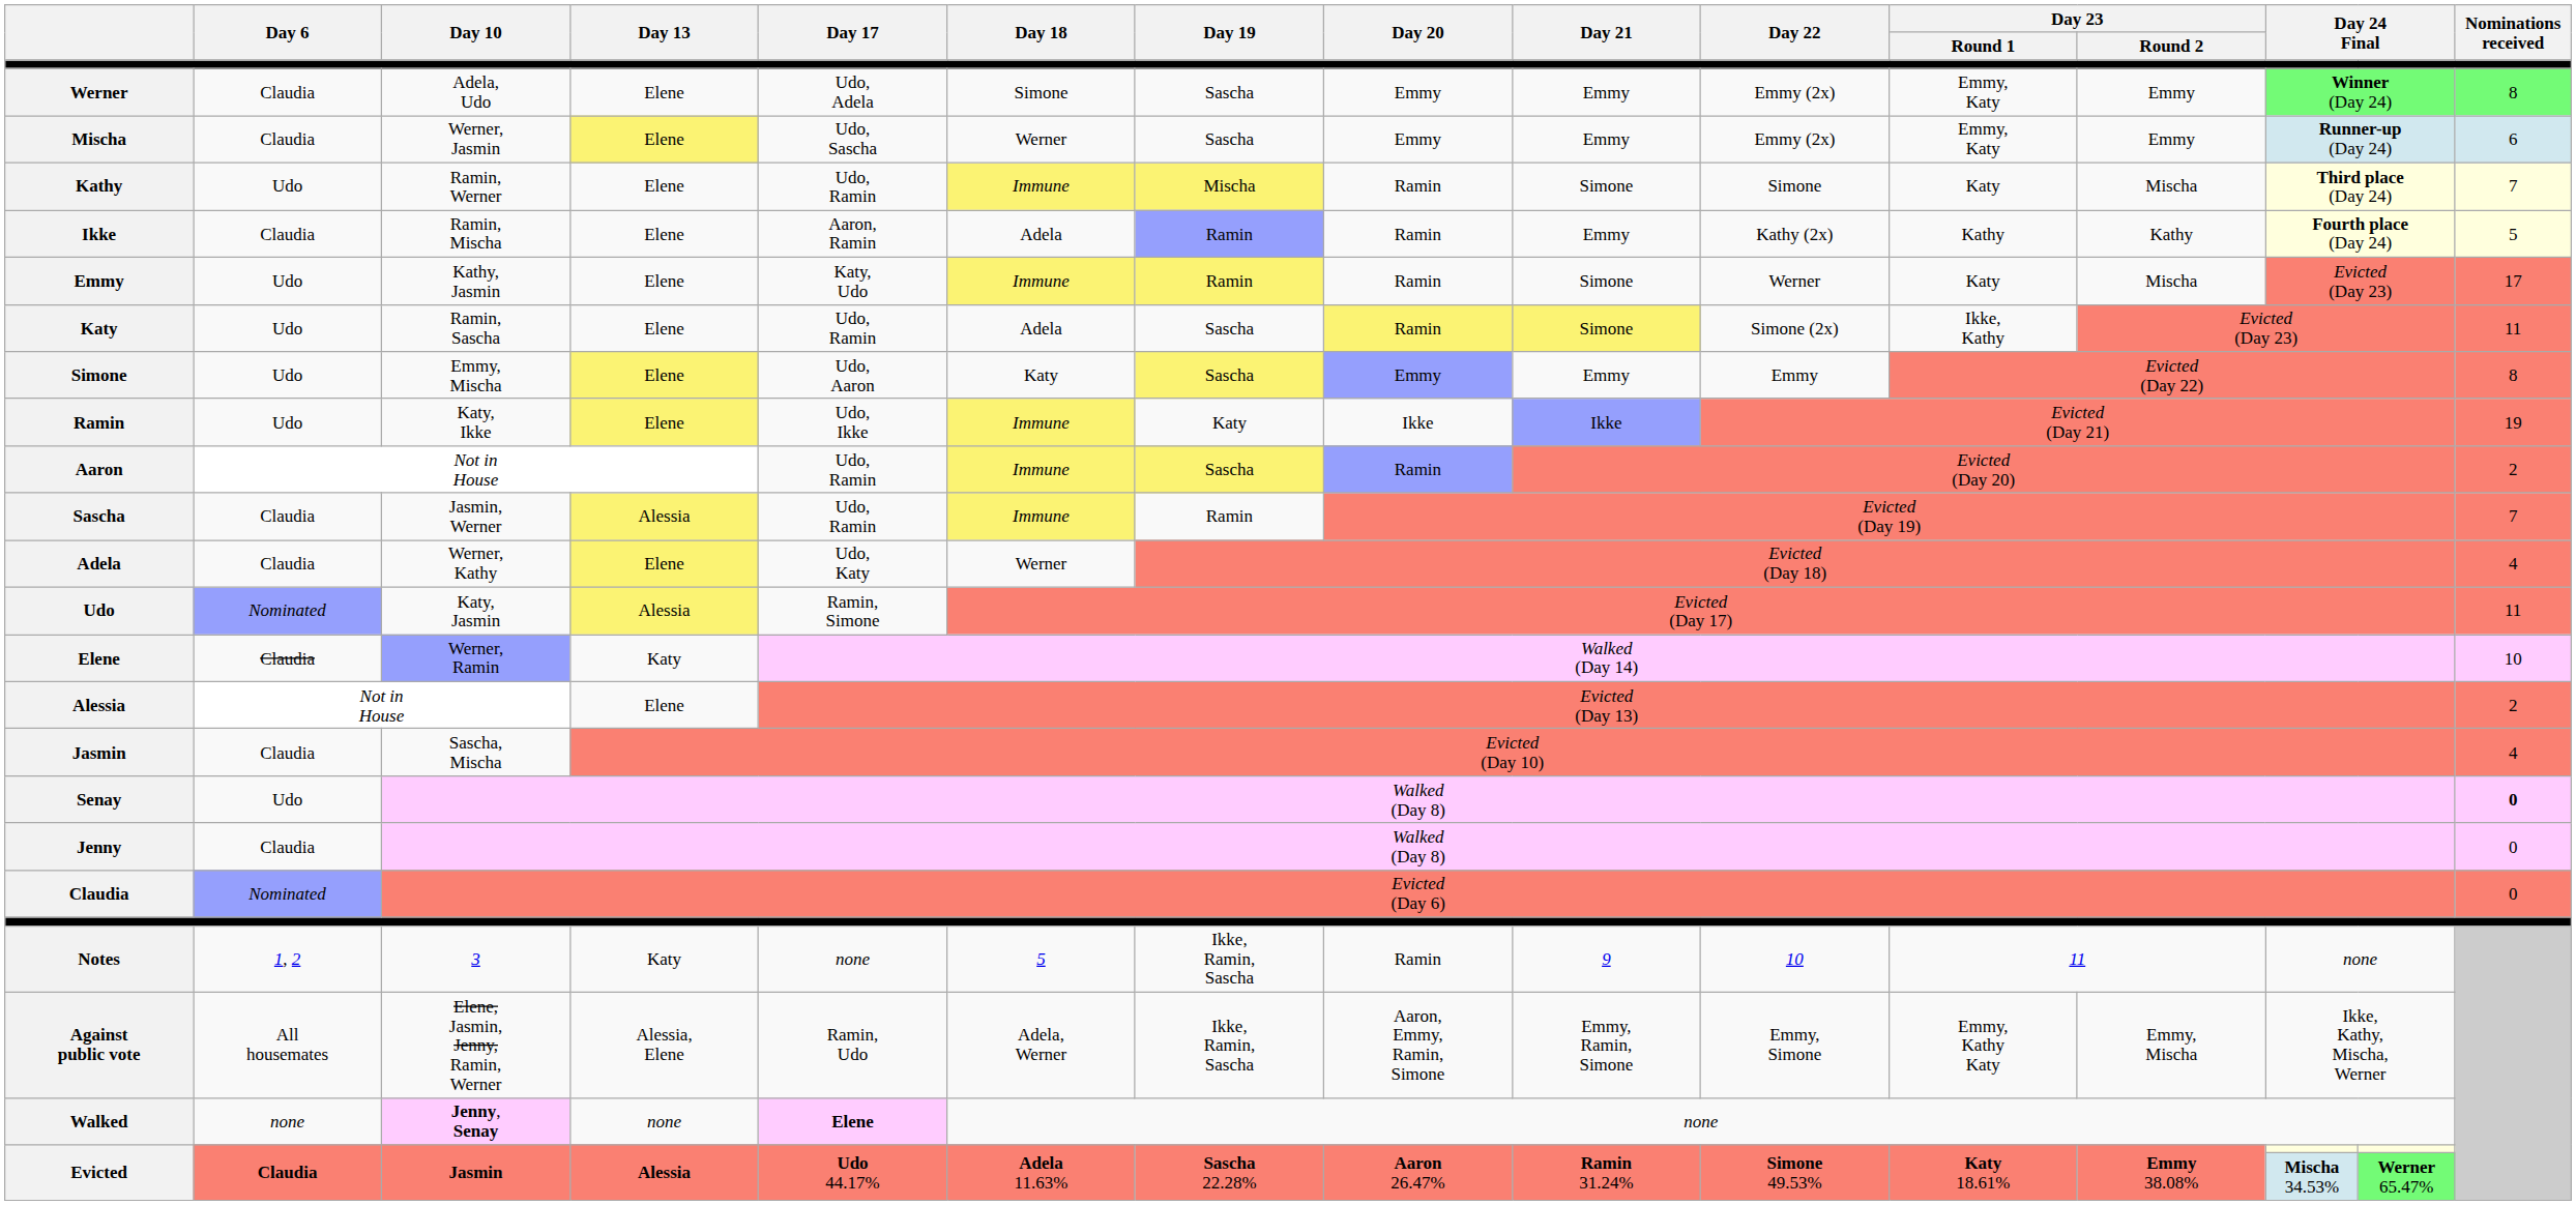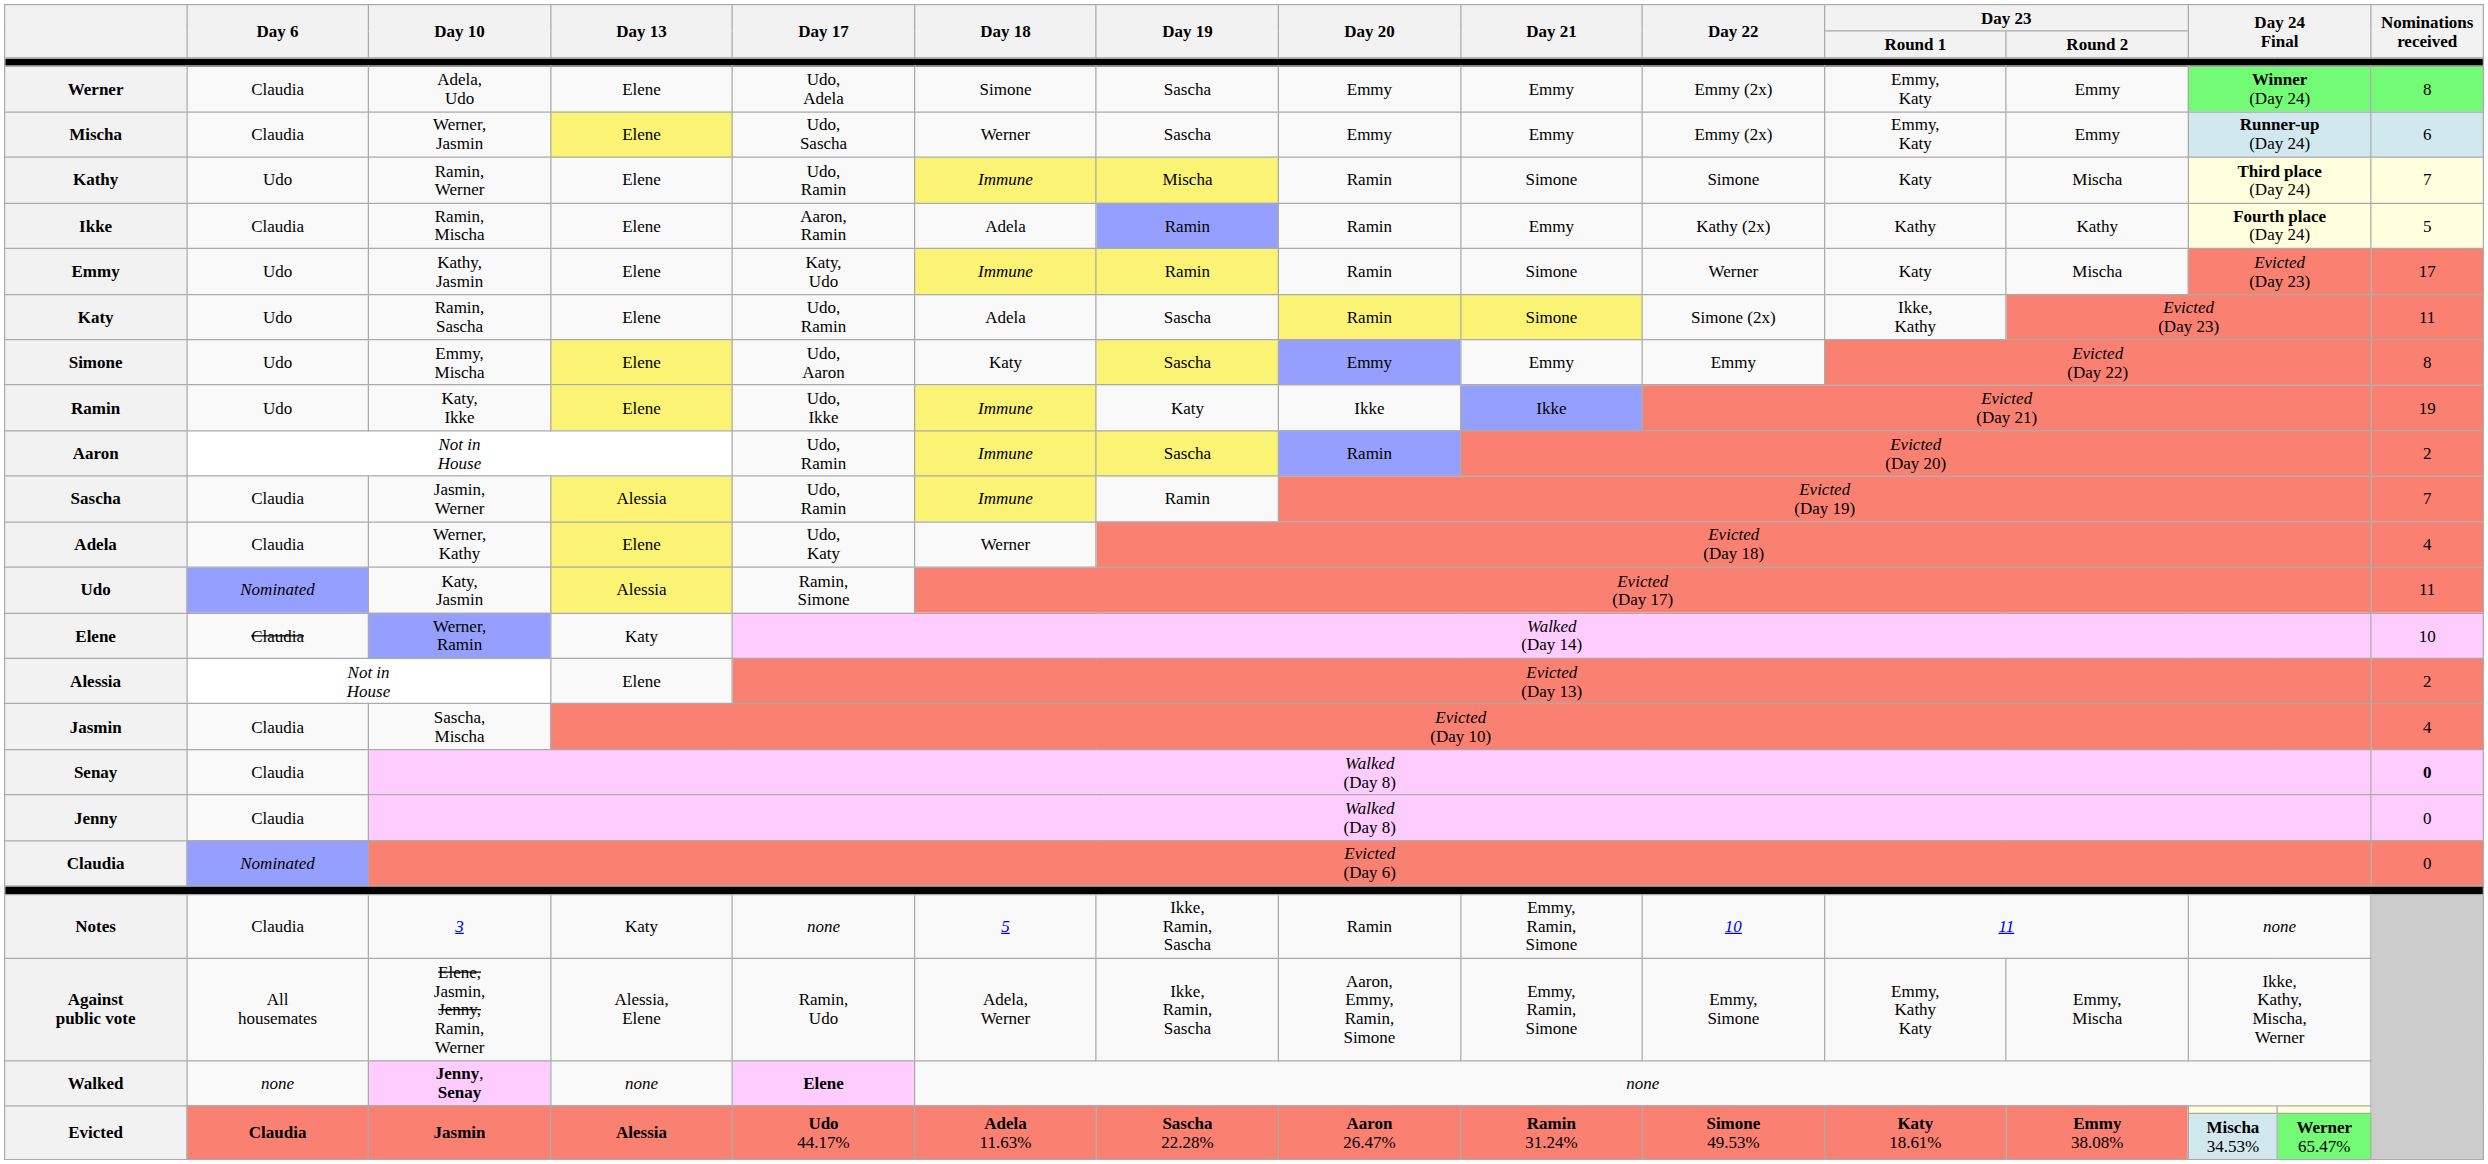Senay | Day 6: Udo -> Claudia
Notes | Day 6: 1, 2 -> Claudia
Notes | Day 21: 9 -> Emmy, Ramin, Simone
